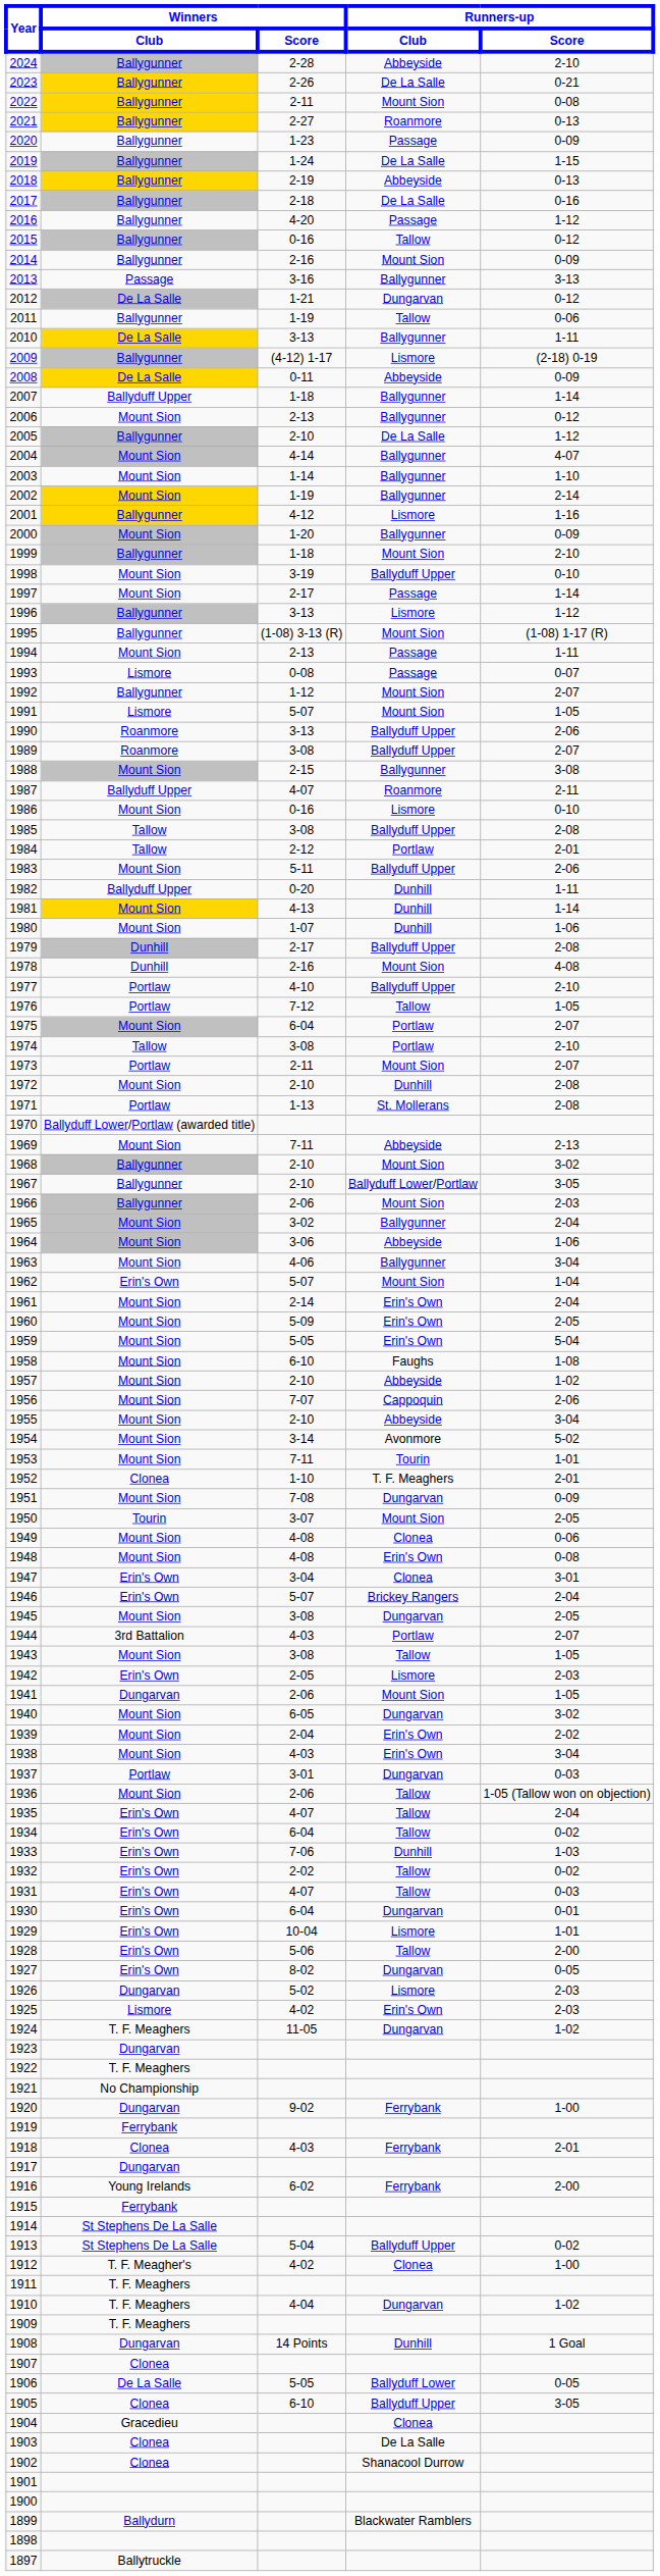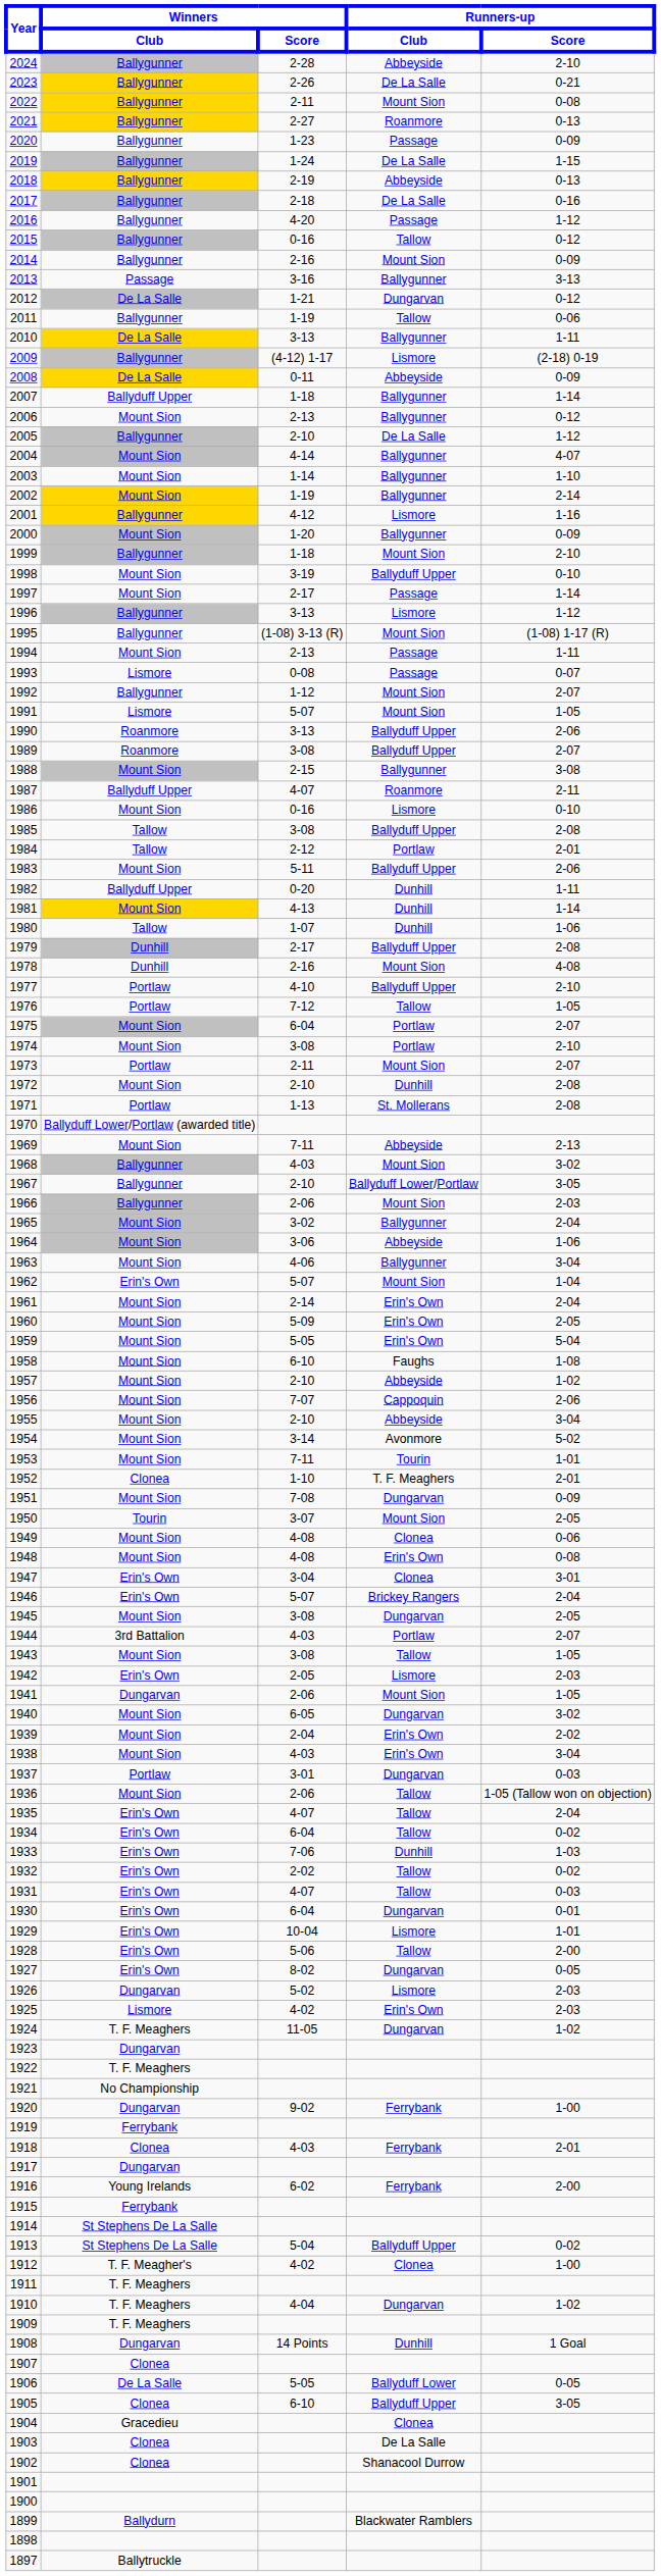1980 | Winners / Club: Mount Sion -> Tallow
1974 | Winners / Club: Tallow -> Mount Sion
1968 | Winners / Score: 2-10 -> 4-03
